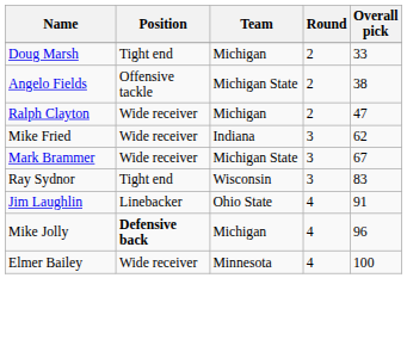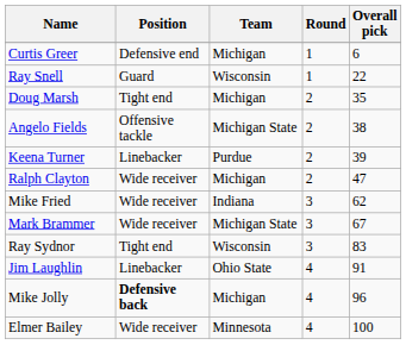+ row: Curtis Greer | Defensive end | Michigan | 1 | 6
+ row: Ray Snell | Guard | Wisconsin | 1 | 22
Doug Marsh | Overall pick: 33 -> 35
+ row: Keena Turner | Linebacker | Purdue | 2 | 39
